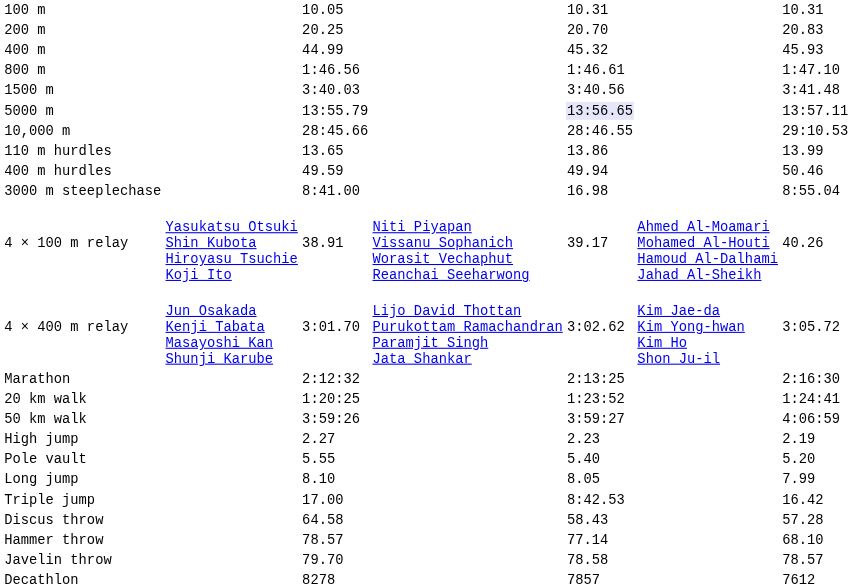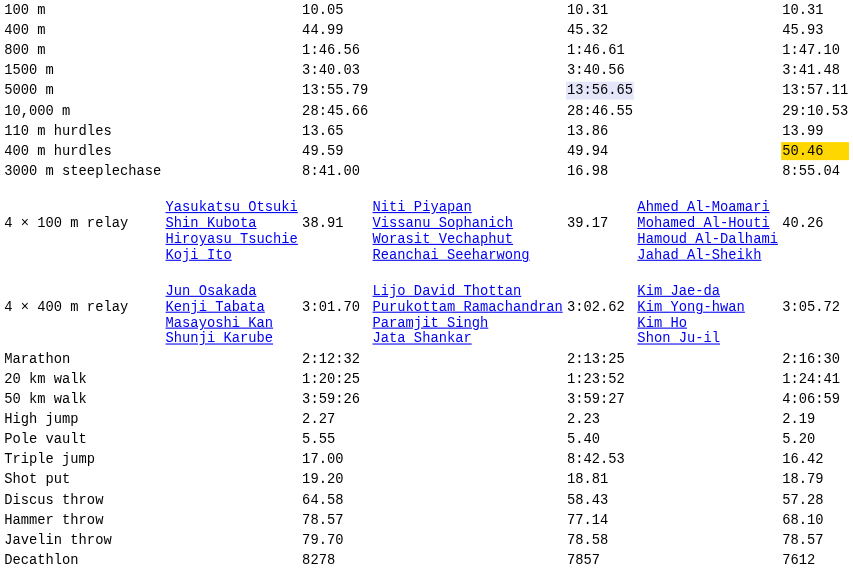- row: 200 m | 20.25 | 20.70 | 20.83
400 m hurdles | column 7: no background -> gold background
- row: Long jump | 8.10 | 8.05 | 7.99
+ row: Shot put | 19.20 | 18.81 | 18.79
